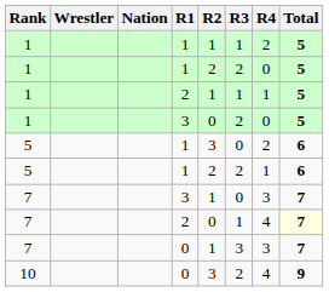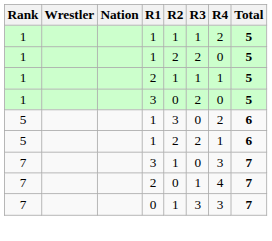7 / 2 | Total: lightyellow background -> no background
- row: 10 | 0 | 3 | 2 | 4 | 9
